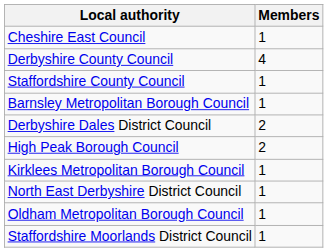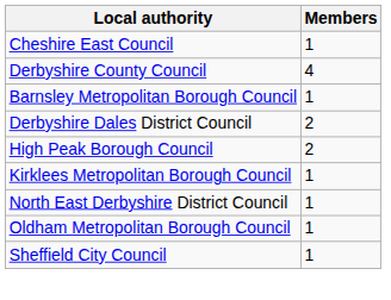- row: Staffordshire County Council | 1
+ row: Sheffield City Council | 1
- row: Staffordshire Moorlands District Council | 1
